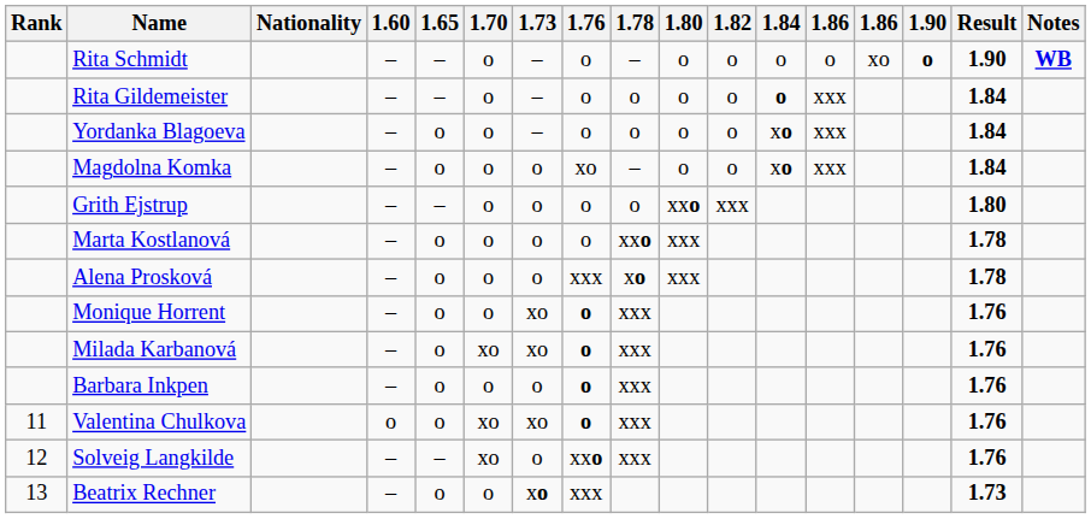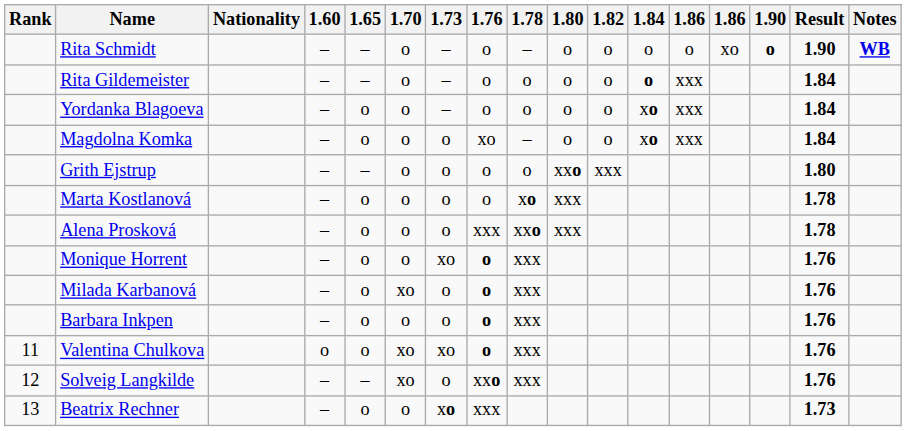Marta Kostlanová | 1.78: xxo -> xo
Alena Prosková | 1.78: xo -> xxo
Milada Karbanová | 1.73: xo -> o
